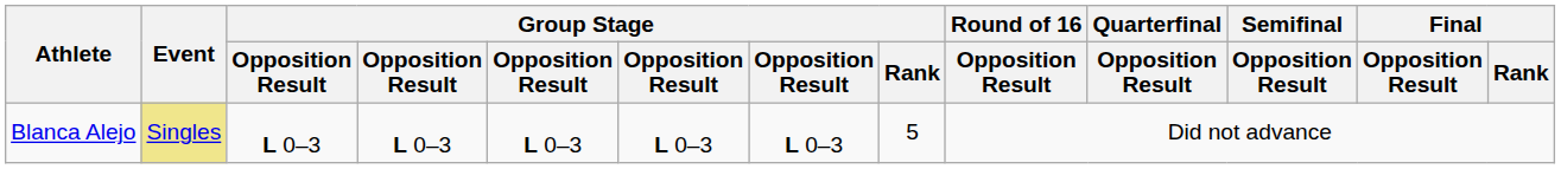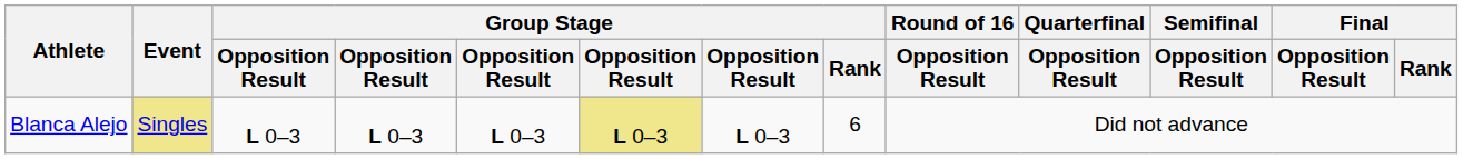Blanca Alejo | column 6: no background -> khaki background
Blanca Alejo | Group Stage / Rank: 5 -> 6
